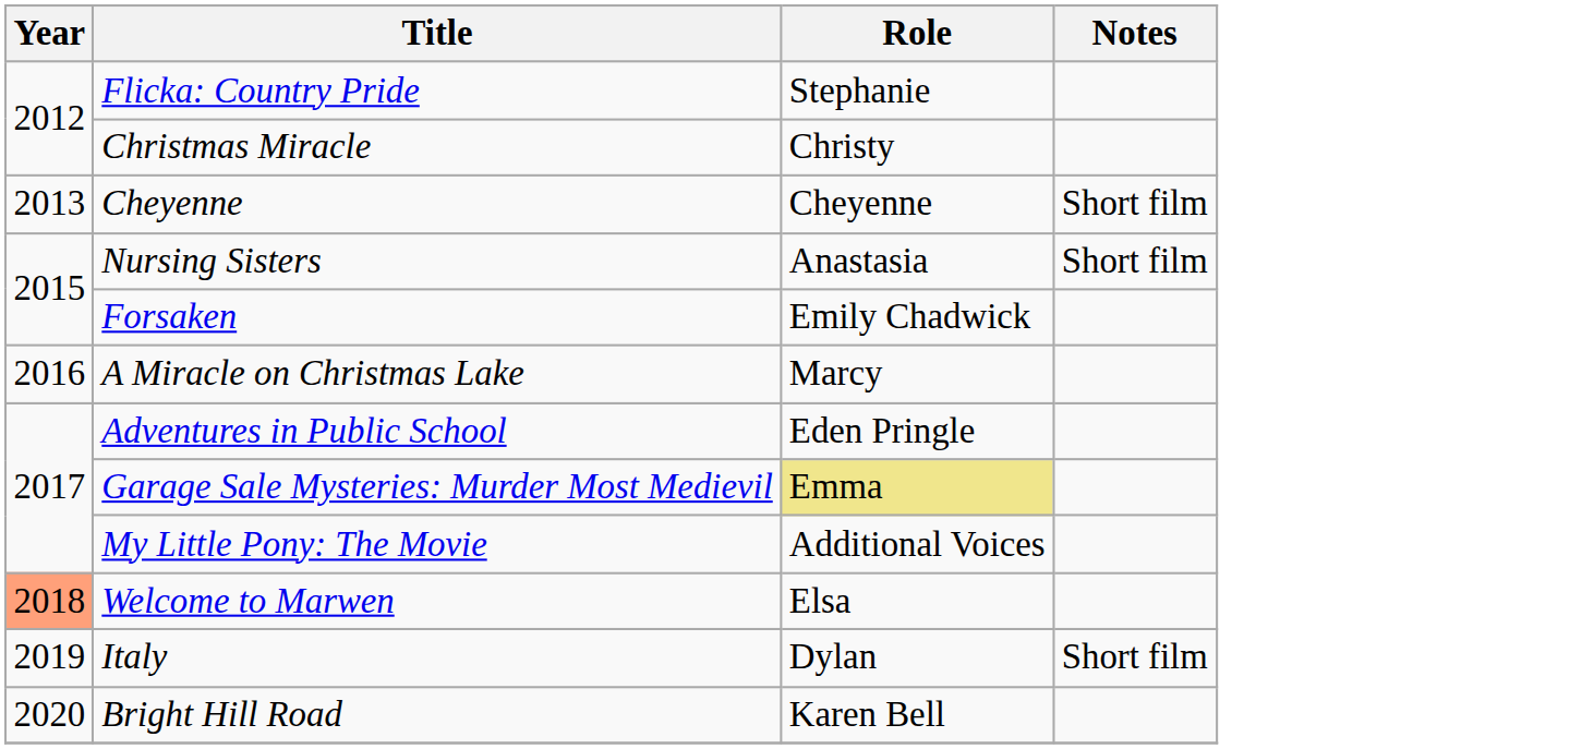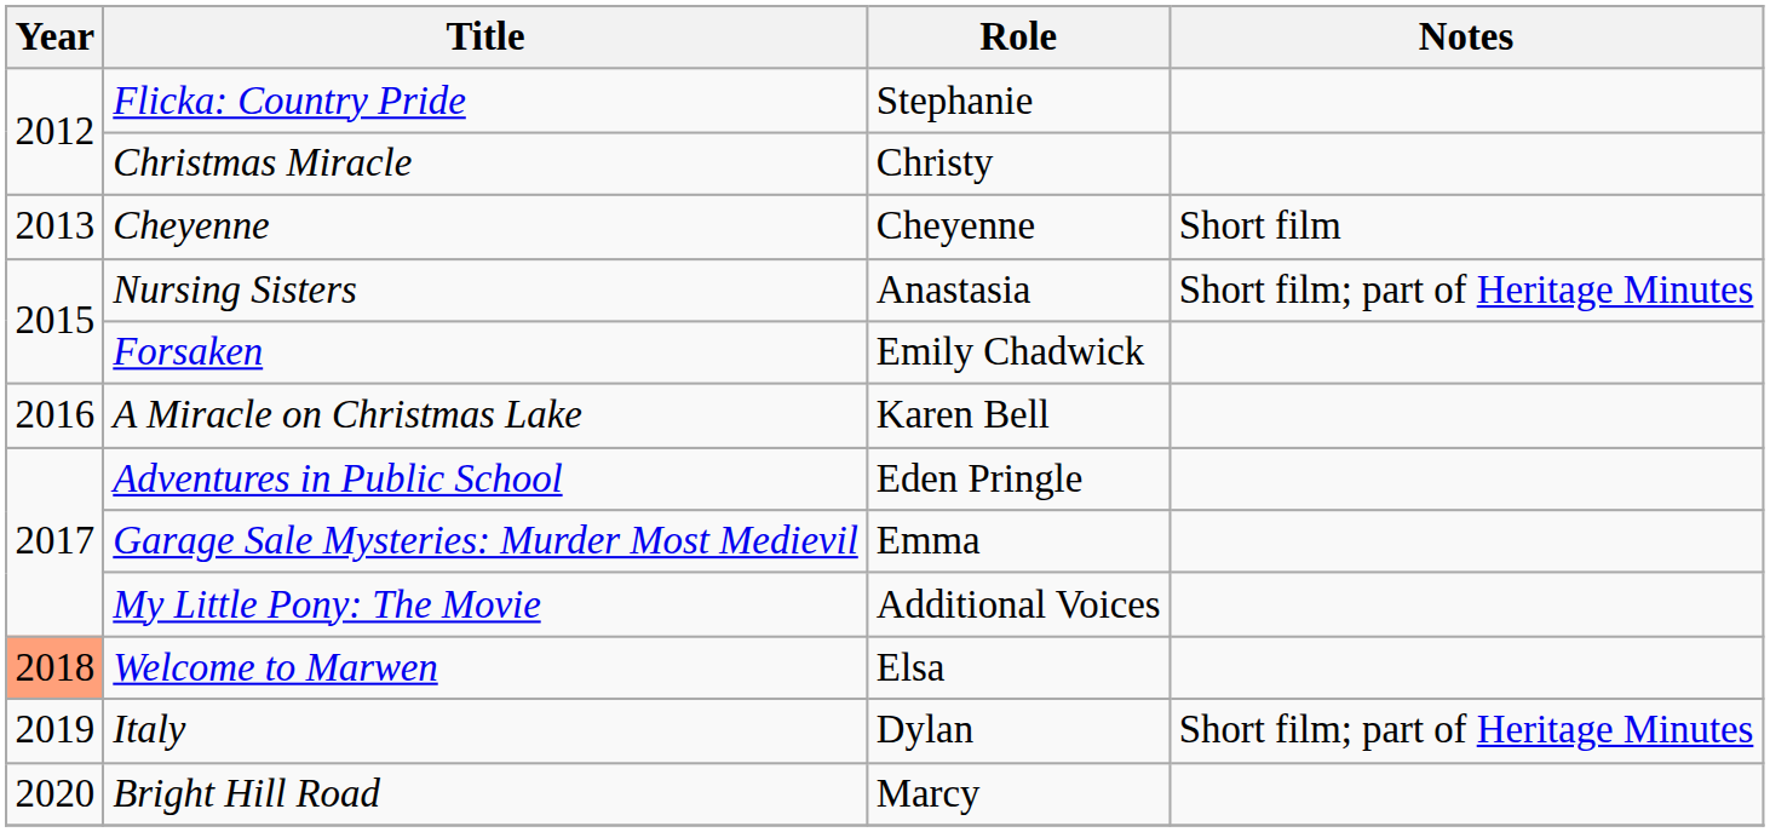Nursing Sisters | Notes: Short film -> Short film; part of Heritage Minutes
A Miracle on Christmas Lake | Role: Marcy -> Karen Bell
Garage Sale Mysteries: Murder Most Medievil | Role: khaki background -> no background
Italy | Notes: Short film -> Short film; part of Heritage Minutes
Bright Hill Road | Role: Karen Bell -> Marcy
